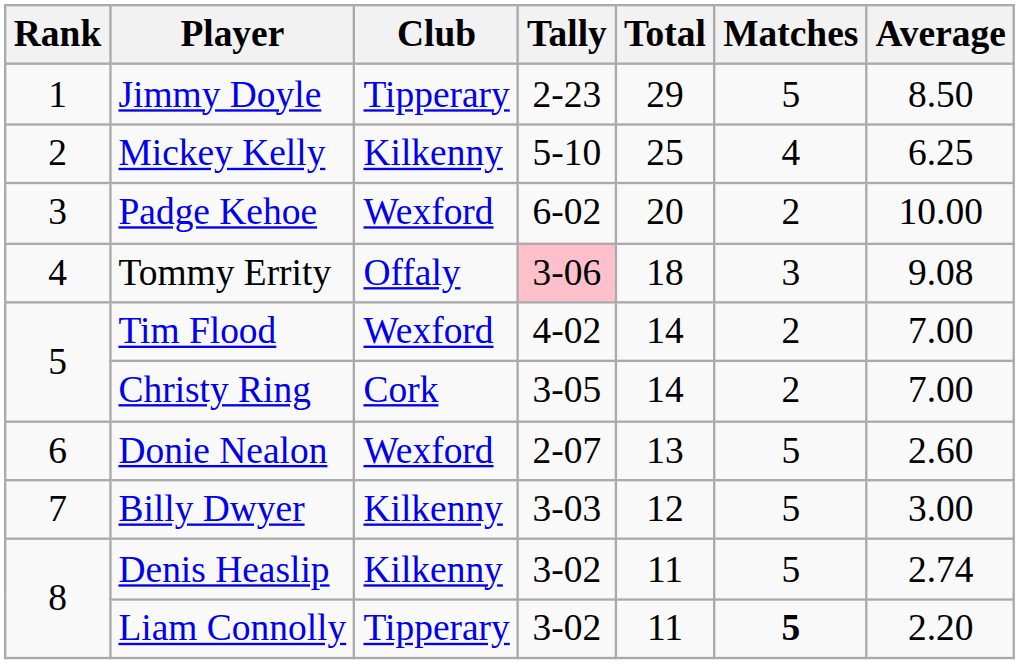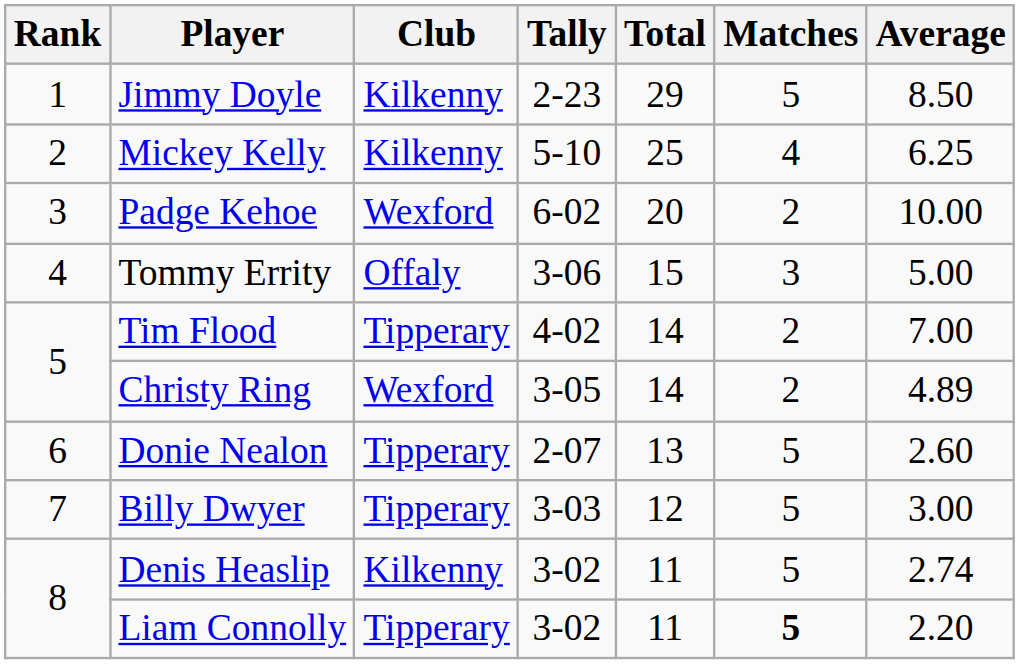Jimmy Doyle | Club: Tipperary -> Kilkenny
Tommy Errity | Tally: pink background -> no background
Tommy Errity | Total: 18 -> 15
Tommy Errity | Average: 9.08 -> 5.00
Tim Flood | Club: Wexford -> Tipperary
Christy Ring | Club: Cork -> Wexford
Christy Ring | Average: 7.00 -> 4.89
Donie Nealon | Club: Wexford -> Tipperary
Billy Dwyer | Club: Kilkenny -> Tipperary
